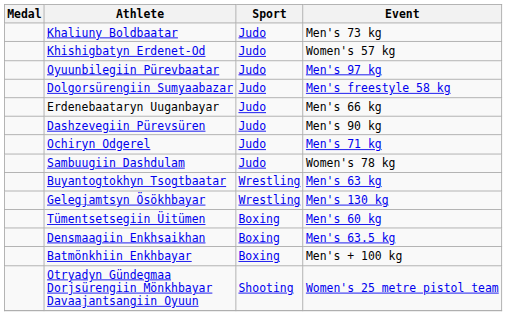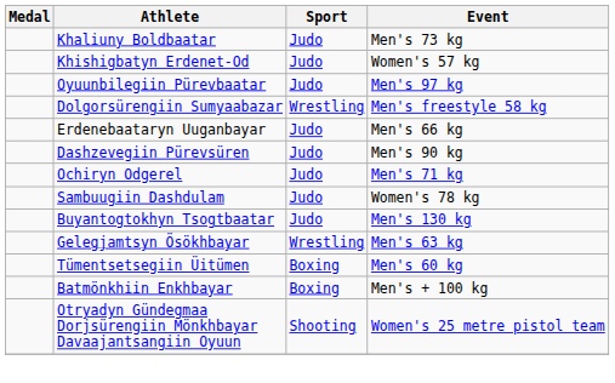Dolgorsürengiin Sumyaabazar | Sport: Judo -> Wrestling
Buyantogtokhyn Tsogtbaatar | Sport: Wrestling -> Judo
Buyantogtokhyn Tsogtbaatar | Event: Men's 63 kg -> Men's 130 kg
Gelegjamtsyn Ösökhbayar | Event: Men's 130 kg -> Men's 63 kg
- row: Densmaagiin Enkhsaikhan | Boxing | Men's 63.5 kg
